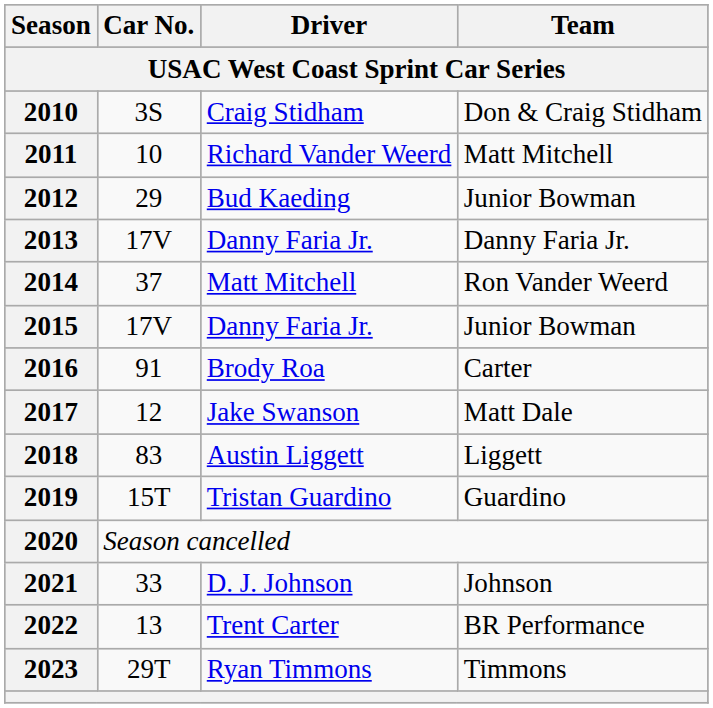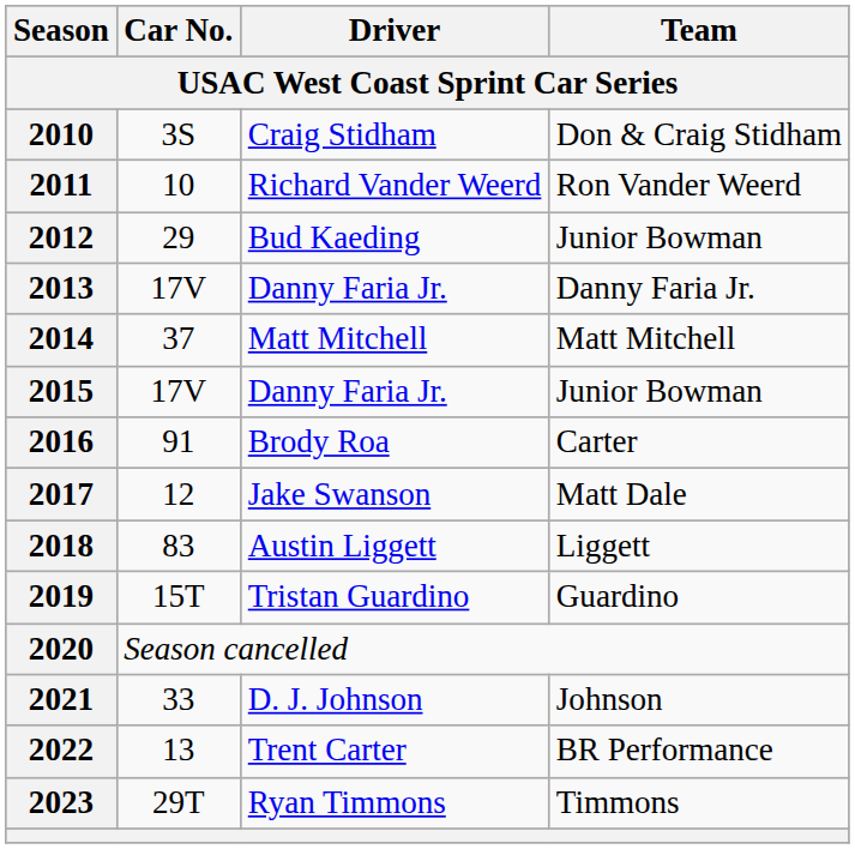2011 | Team / USAC West Coast Sprint Car Series: Matt Mitchell -> Ron Vander Weerd
2014 | Team / USAC West Coast Sprint Car Series: Ron Vander Weerd -> Matt Mitchell
